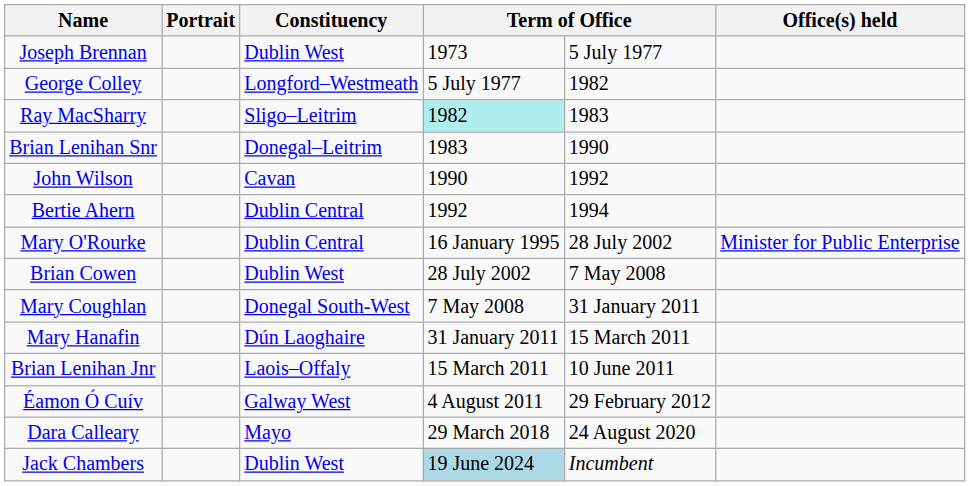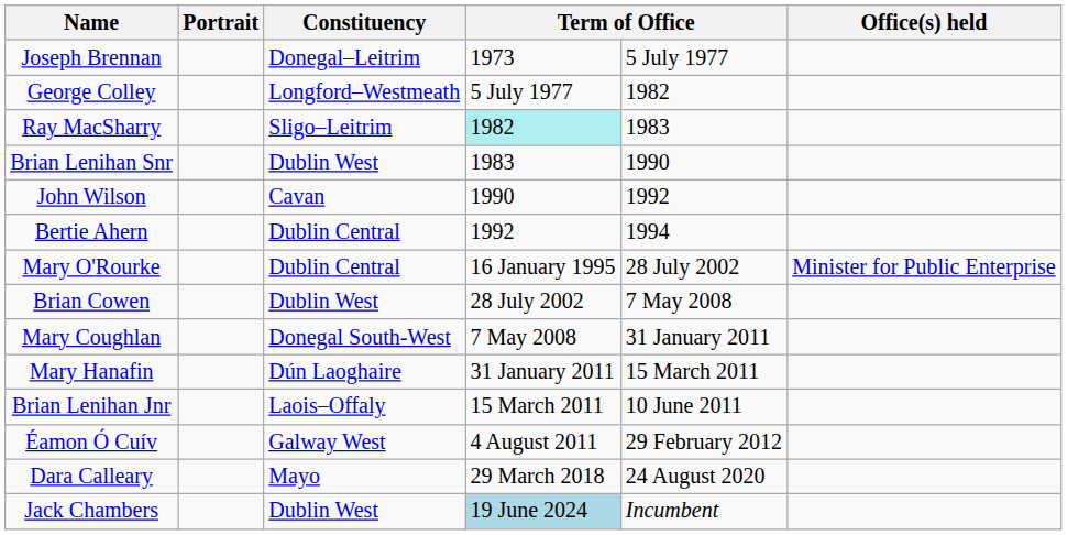Joseph Brennan | Constituency: Dublin West -> Donegal–Leitrim
Brian Lenihan Snr | Constituency: Donegal–Leitrim -> Dublin West
